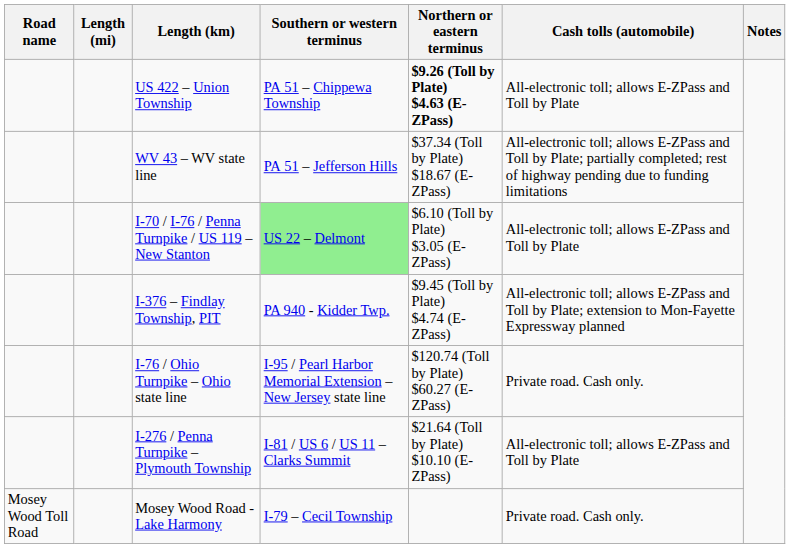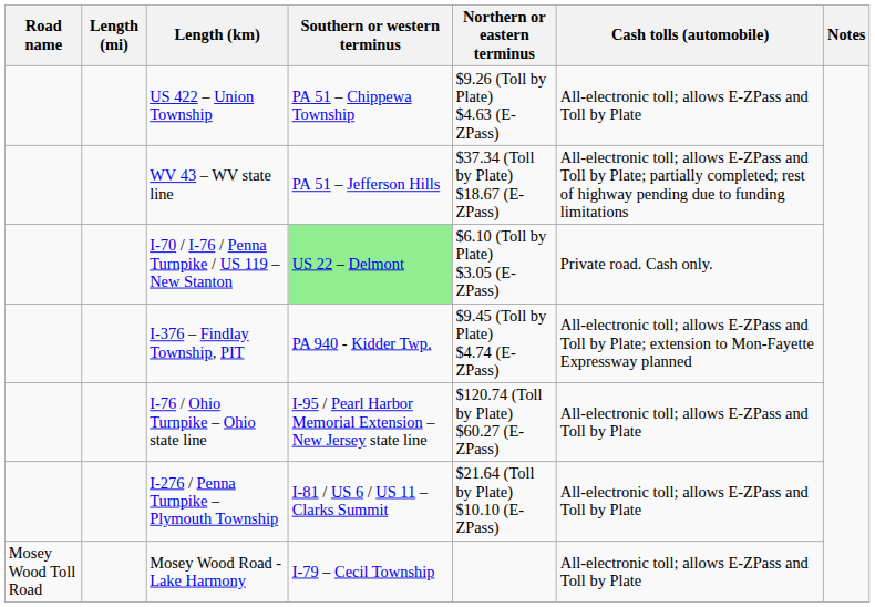US 422 – Union Township | Northern or eastern terminus: bold -> normal
I-70 / I-76 / Penna Turnpike / US 119 – New Stanton | Cash tolls (automobile): All-electronic toll; allows E-ZPass and Toll by Plate -> Private road. Cash only.
I-76 / Ohio Turnpike – Ohio state line | Cash tolls (automobile): Private road. Cash only. -> All-electronic toll; allows E-ZPass and Toll by Plate
Mosey Wood Road - Lake Harmony | Cash tolls (automobile): Private road. Cash only. -> All-electronic toll; allows E-ZPass and Toll by Plate
